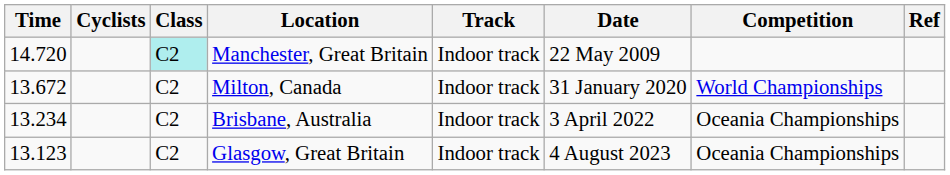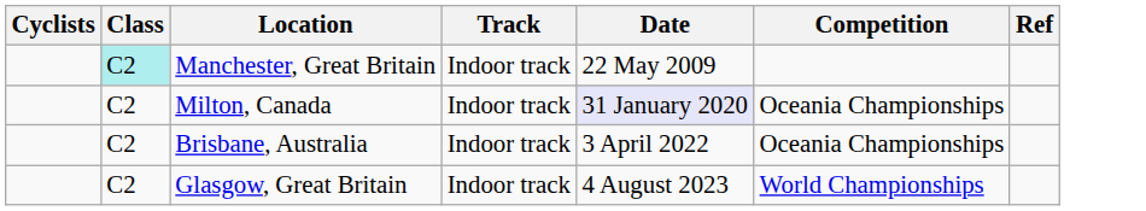- column: Time | 14.720 | 13.672 | 13.234 | 13.123
Milton, Canada | Date: no background -> lavender background
Milton, Canada | Competition: World Championships -> Oceania Championships
Glasgow, Great Britain | Competition: Oceania Championships -> World Championships
